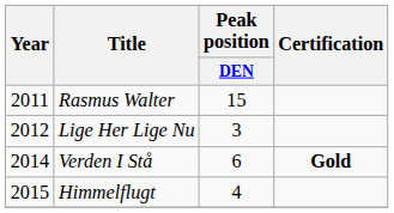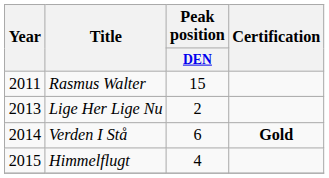Lige Her Lige Nu | Year: 2012 -> 2013
Lige Her Lige Nu | Peak position / DEN: 3 -> 2
